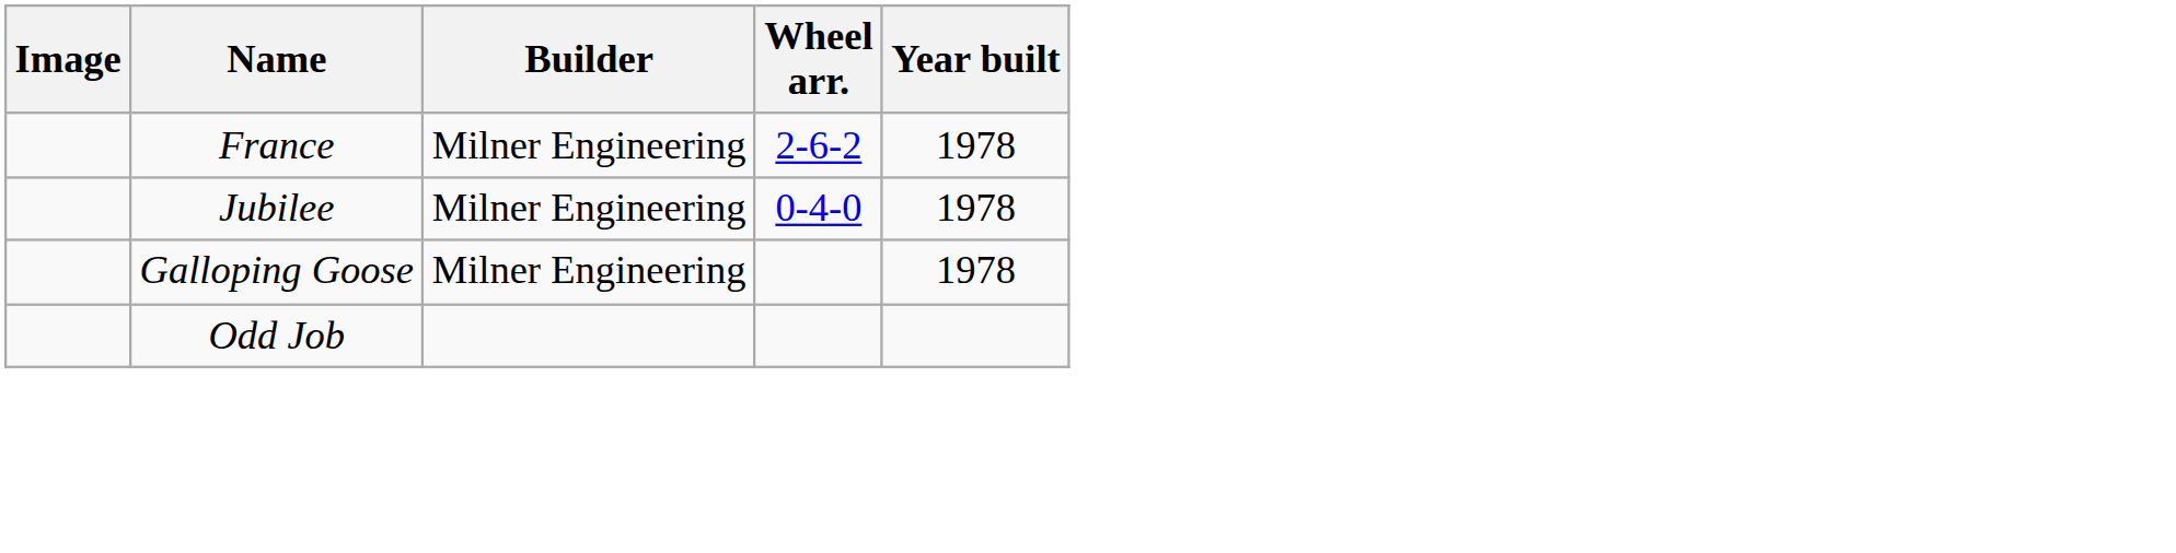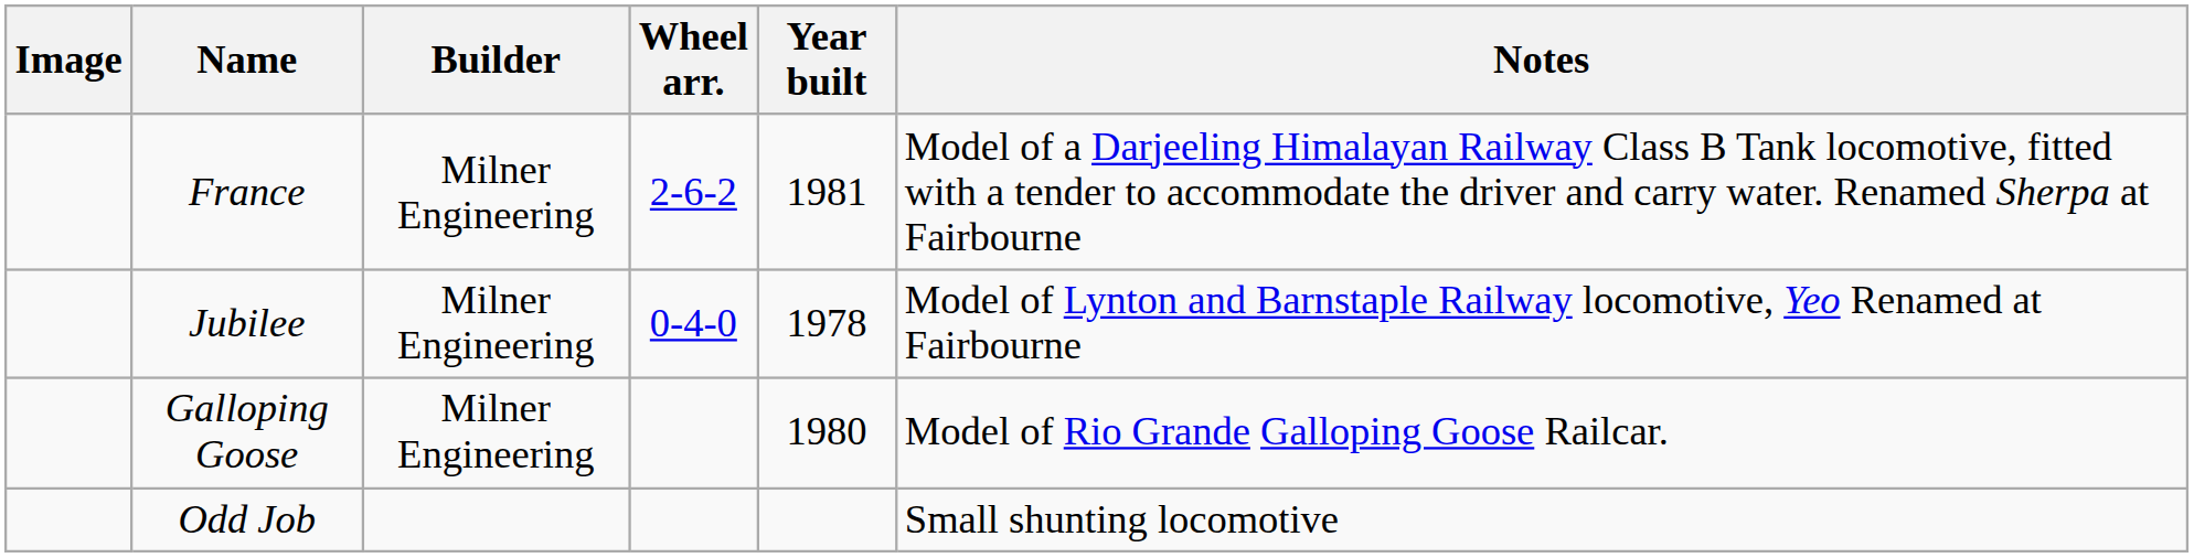+ column: Notes | Model of a Darjeeling Himalayan Railway Class B Tank locomotive, fitted with a tender to accommodate the driver and carry water. Renamed Sherpa at Fairbourne | Model of Lynton and Barnstaple Railway locomotive, Yeo Renamed at Fairbourne | Model of Rio Grande Galloping Goose Railcar. | Small shunting locomotive
France | Year built: 1978 -> 1981
Galloping Goose | Year built: 1978 -> 1980
